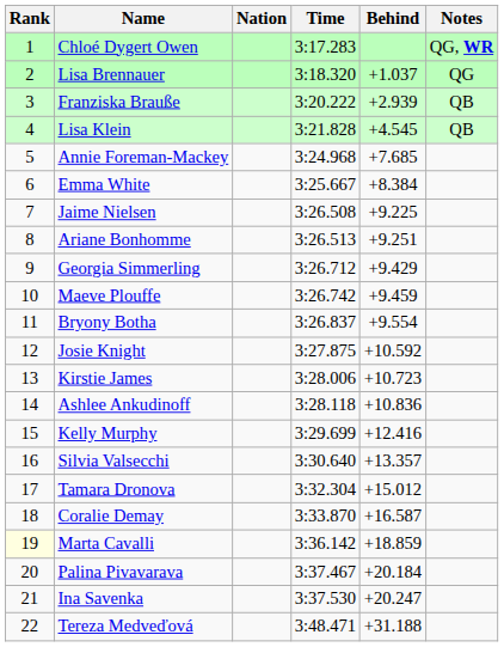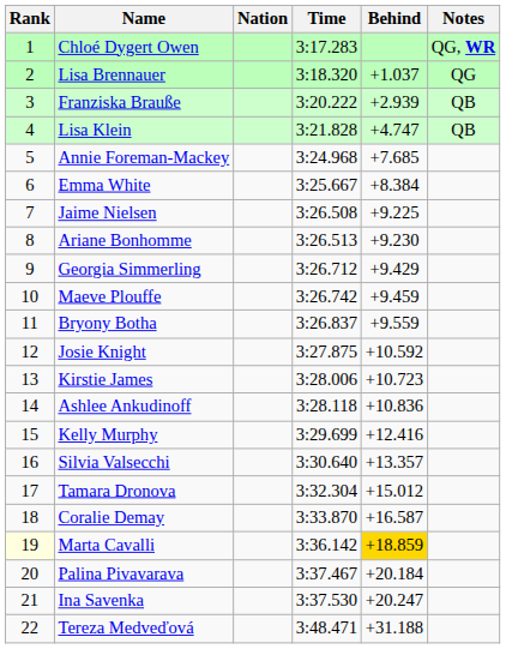Lisa Klein | Behind: +4.545 -> +4.747
Ariane Bonhomme | Behind: +9.251 -> +9.230
Bryony Botha | Behind: +9.554 -> +9.559
Marta Cavalli | Behind: no background -> gold background
